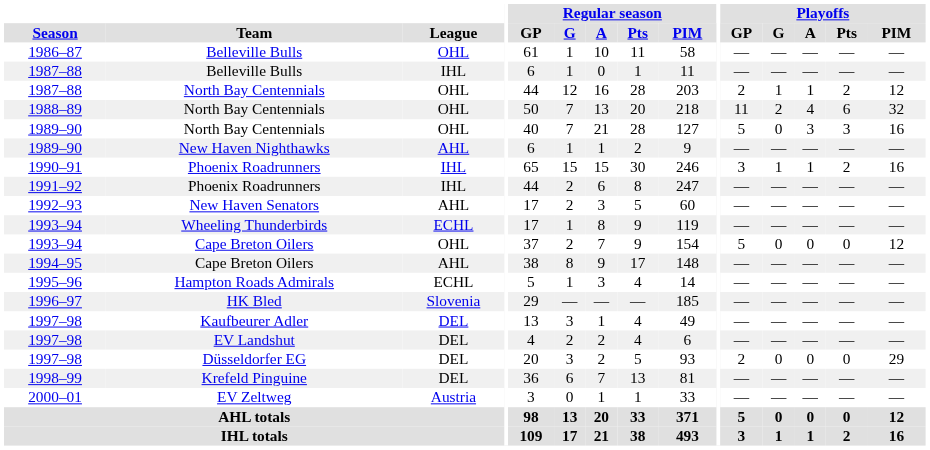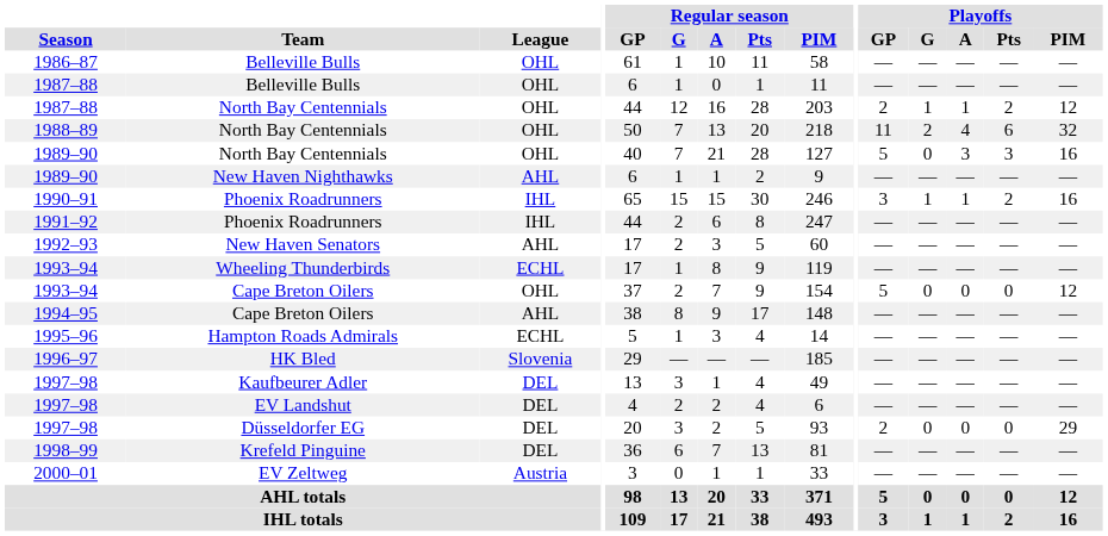1987–88 / Belleville Bulls | League: IHL -> OHL
